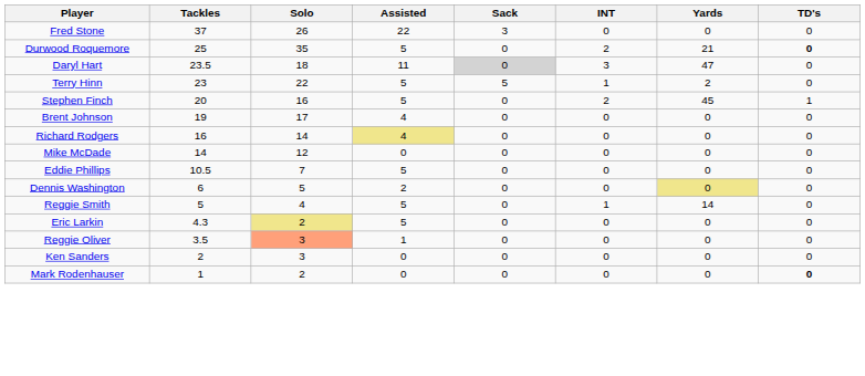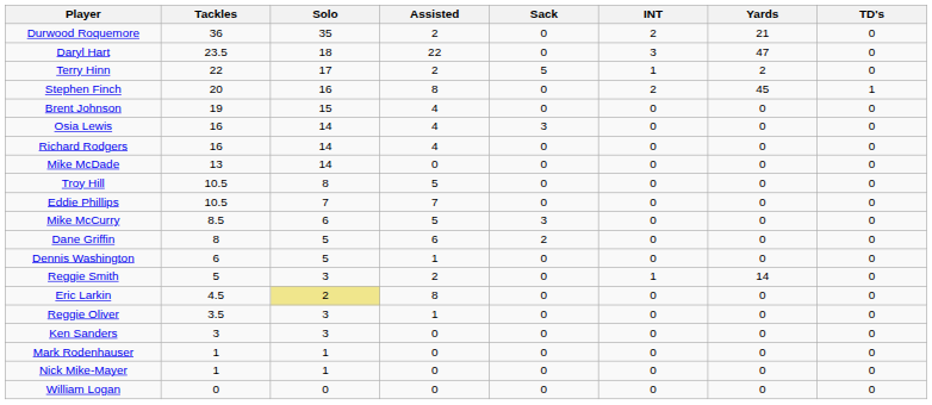- row: Fred Stone | 37 | 26 | 22 | 3 | 0 | 0 | 0
Durwood Roquemore | Tackles: 25 -> 36
Durwood Roquemore | Assisted: 5 -> 2
Durwood Roquemore | TD's: bold -> normal
Daryl Hart | Assisted: 11 -> 22
Daryl Hart | Sack: lightgrey background -> no background
Terry Hinn | Tackles: 23 -> 22
Terry Hinn | Solo: 22 -> 17
Terry Hinn | Assisted: 5 -> 2
Stephen Finch | Assisted: 5 -> 8
Brent Johnson | Solo: 17 -> 15
+ row: Osia Lewis | 16 | 14 | 4 | 3 | 0 | 0 | 0
Richard Rodgers | Assisted: khaki background -> no background
Mike McDade | Tackles: 14 -> 13
Mike McDade | Solo: 12 -> 14
+ row: Troy Hill | 10.5 | 8 | 5 | 0 | 0 | 0 | 0
Eddie Phillips | Assisted: 5 -> 7
+ row: Mike McCurry | 8.5 | 6 | 5 | 3 | 0 | 0 | 0
+ row: Dane Griffin | 8 | 5 | 6 | 2 | 0 | 0 | 0
Dennis Washington | Assisted: 2 -> 1
Dennis Washington | Yards: khaki background -> no background
Reggie Smith | Solo: 4 -> 3
Reggie Smith | Assisted: 5 -> 2
Eric Larkin | Tackles: 4.3 -> 4.5
Eric Larkin | Assisted: 5 -> 8
Reggie Oliver | Solo: lightsalmon background -> no background
Ken Sanders | Tackles: 2 -> 3
Mark Rodenhauser | Solo: 2 -> 1
Mark Rodenhauser | TD's: bold -> normal
+ row: Nick Mike-Mayer | 1 | 1 | 0 | 0 | 0 | 0 | 0
+ row: William Logan | 0 | 0 | 0 | 0 | 0 | 0 | 0
